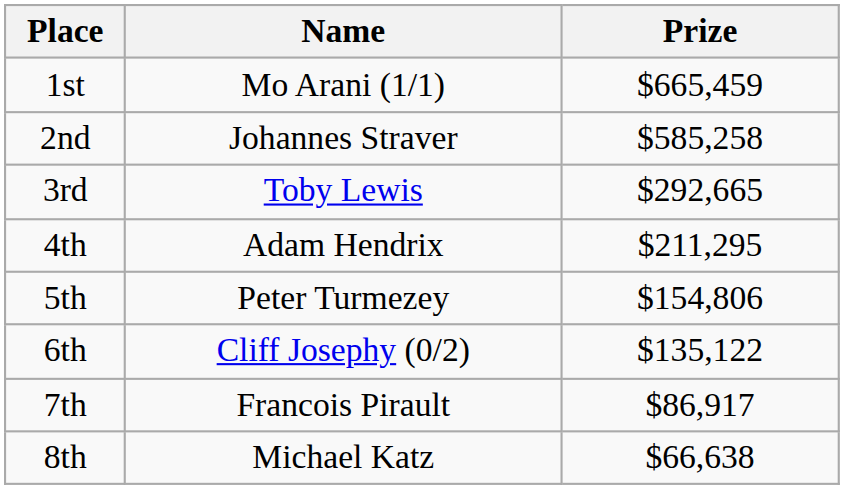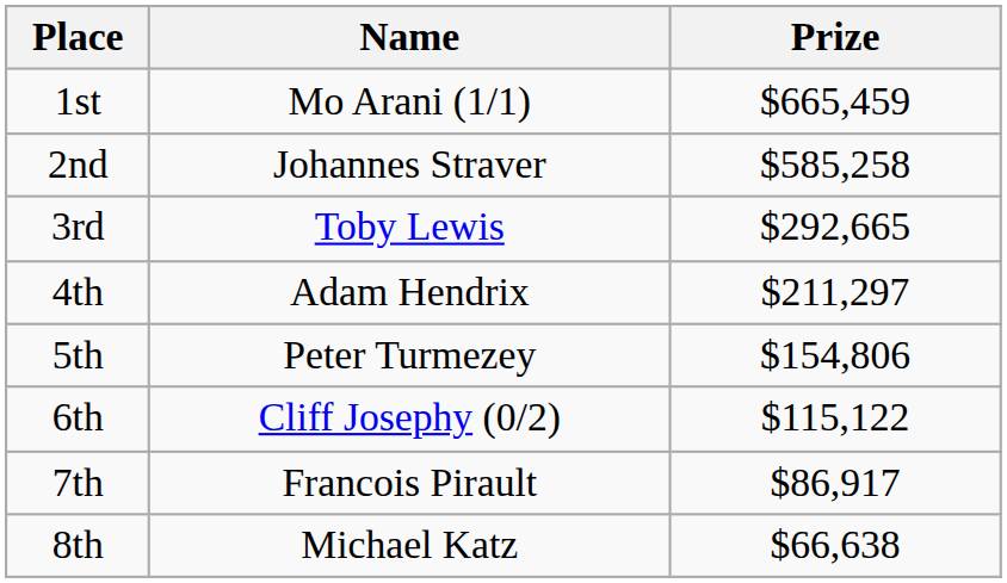4th | Prize: $211,295 -> $211,297
6th | Prize: $135,122 -> $115,122
